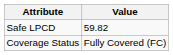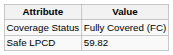rows swapped: Safe LPCD <-> Coverage Status
